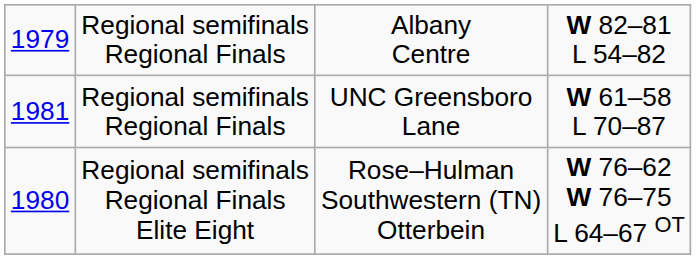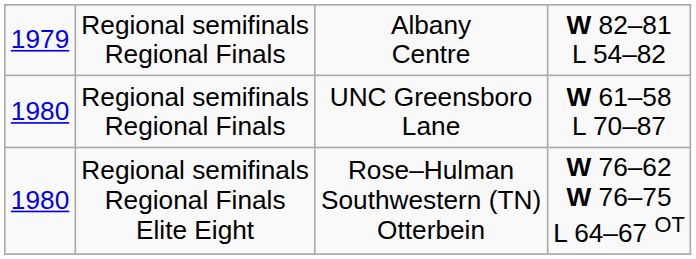Regional semifinals Regional Finals / UNC Greensboro Lane | column 1: 1981 -> 1980
